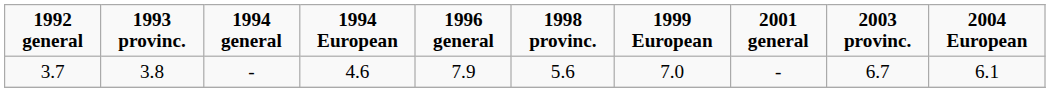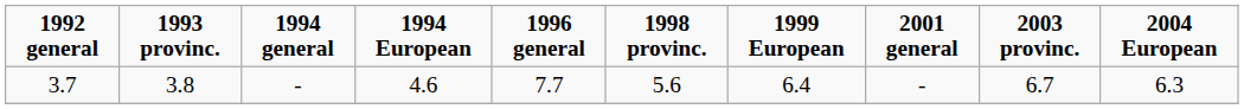3.7 | 1996 general: 7.9 -> 7.7
3.7 | 1999 European: 7.0 -> 6.4
3.7 | 2004 European: 6.1 -> 6.3
